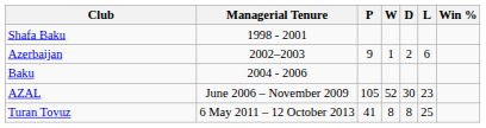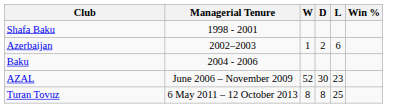- column: P | 9 | 105 | 41
